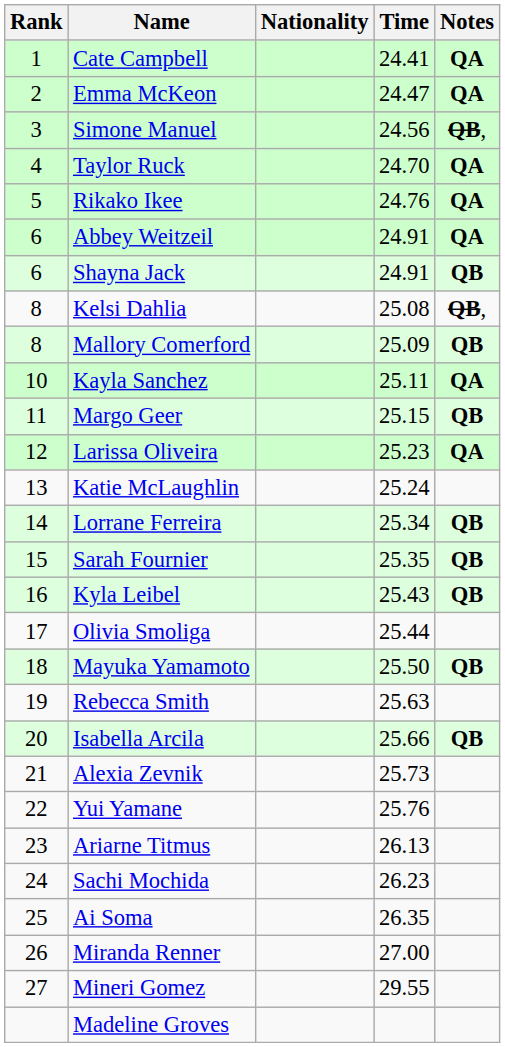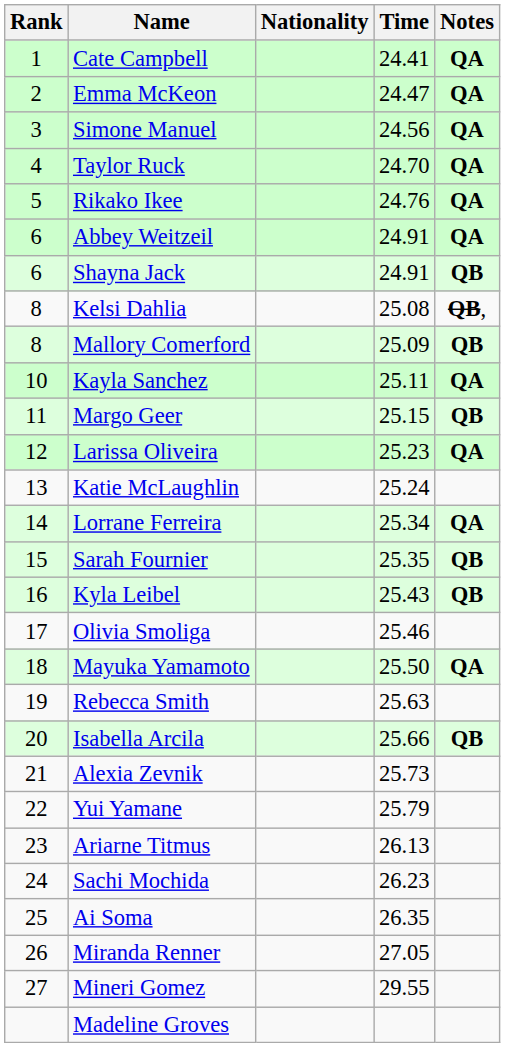Simone Manuel | Notes: QB, -> QA
Lorrane Ferreira | Notes: QB -> QA
Olivia Smoliga | Time: 25.44 -> 25.46
Mayuka Yamamoto | Notes: QB -> QA
Yui Yamane | Time: 25.76 -> 25.79
Miranda Renner | Time: 27.00 -> 27.05
